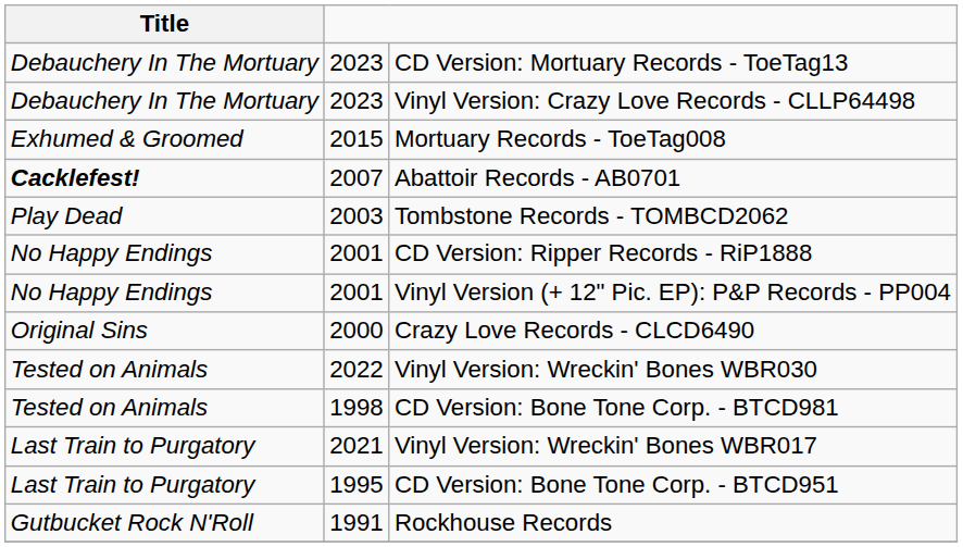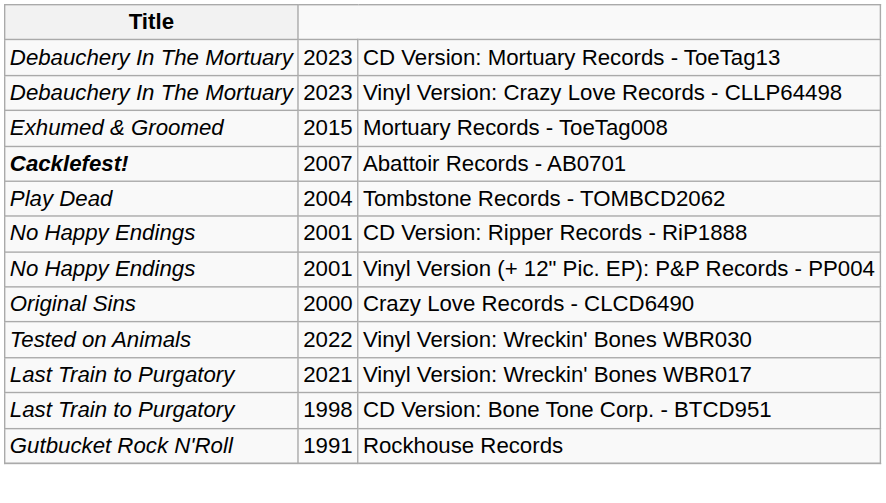Tombstone Records - TOMBCD2062 | column 2: 2003 -> 2004
- row: Tested on Animals | 1998 | CD Version: Bone Tone Corp. - BTCD981
CD Version: Bone Tone Corp. - BTCD951 | column 2: 1995 -> 1998
